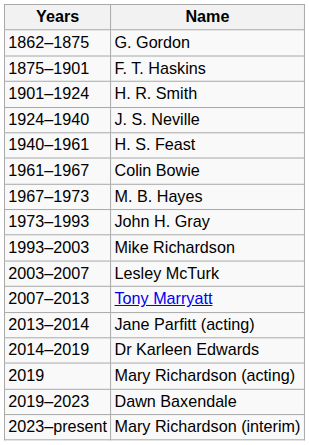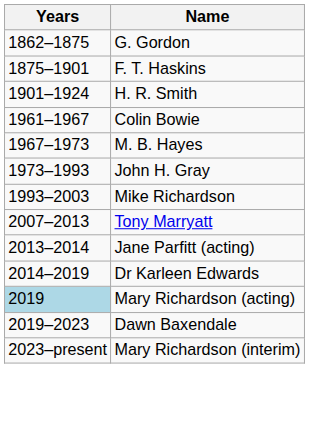- row: 1924–1940 | J. S. Neville
- row: 1940–1961 | H. S. Feast
- row: 2003–2007 | Lesley McTurk
Mary Richardson (acting) | Years: no background -> lightblue background
